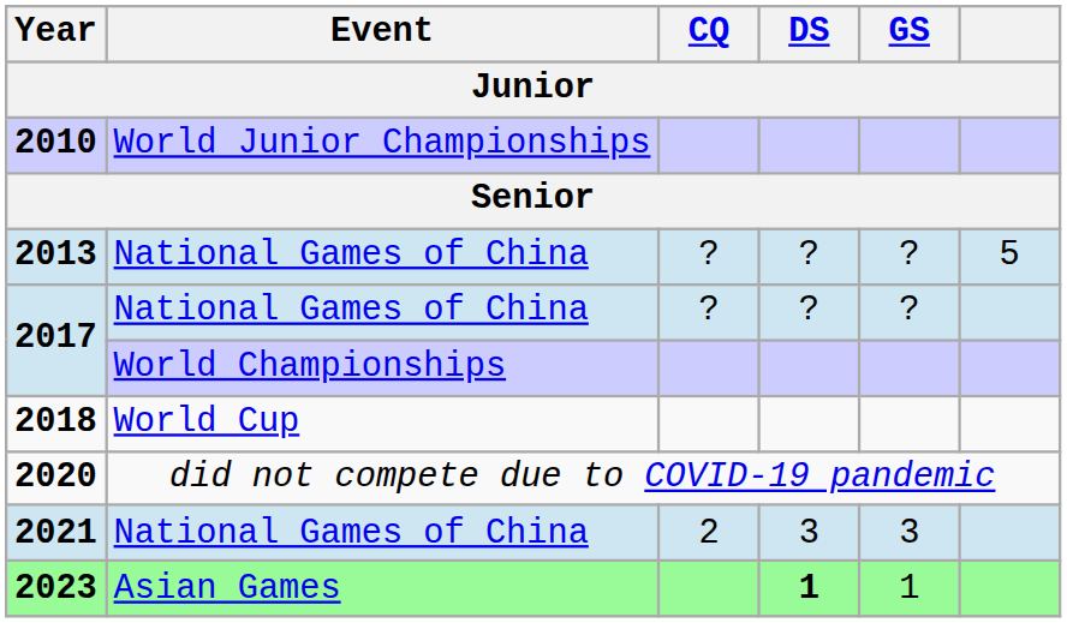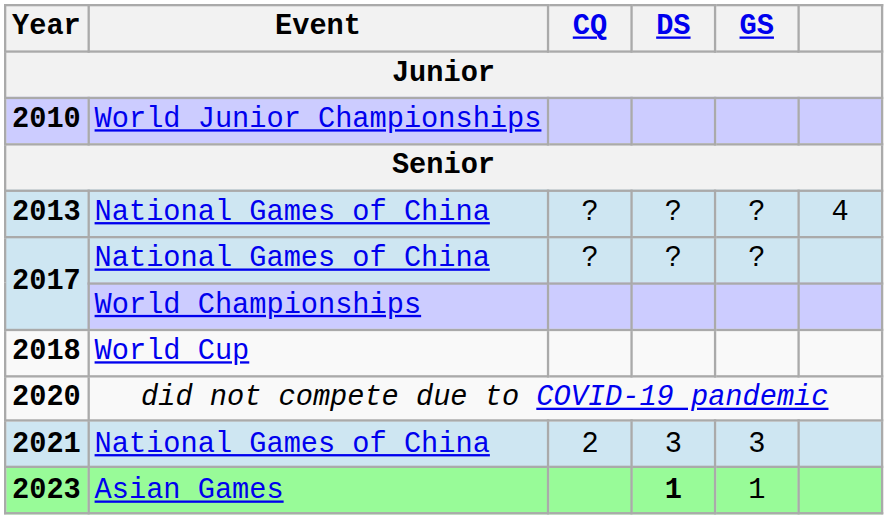2013 | column 6: 5 -> 4
